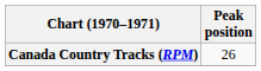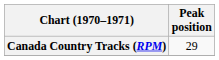Canada Country Tracks (RPM) | Peak position: 26 -> 29
